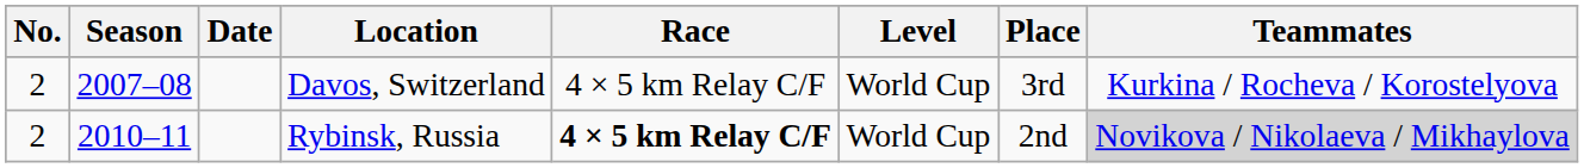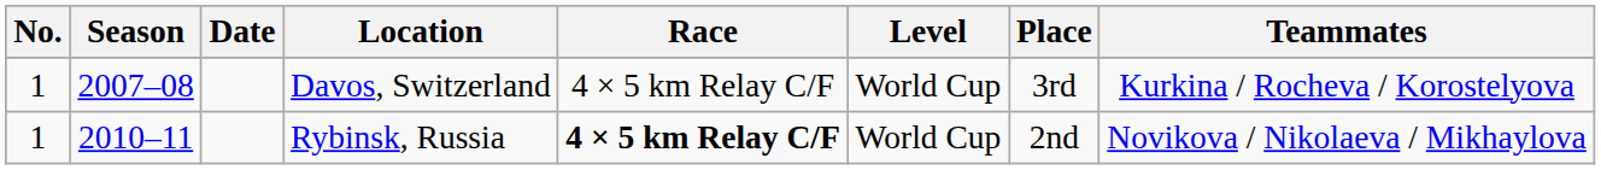Davos, Switzerland | No.: 2 -> 1
Rybinsk, Russia | No.: 2 -> 1
Rybinsk, Russia | Teammates: lightgrey background -> no background
